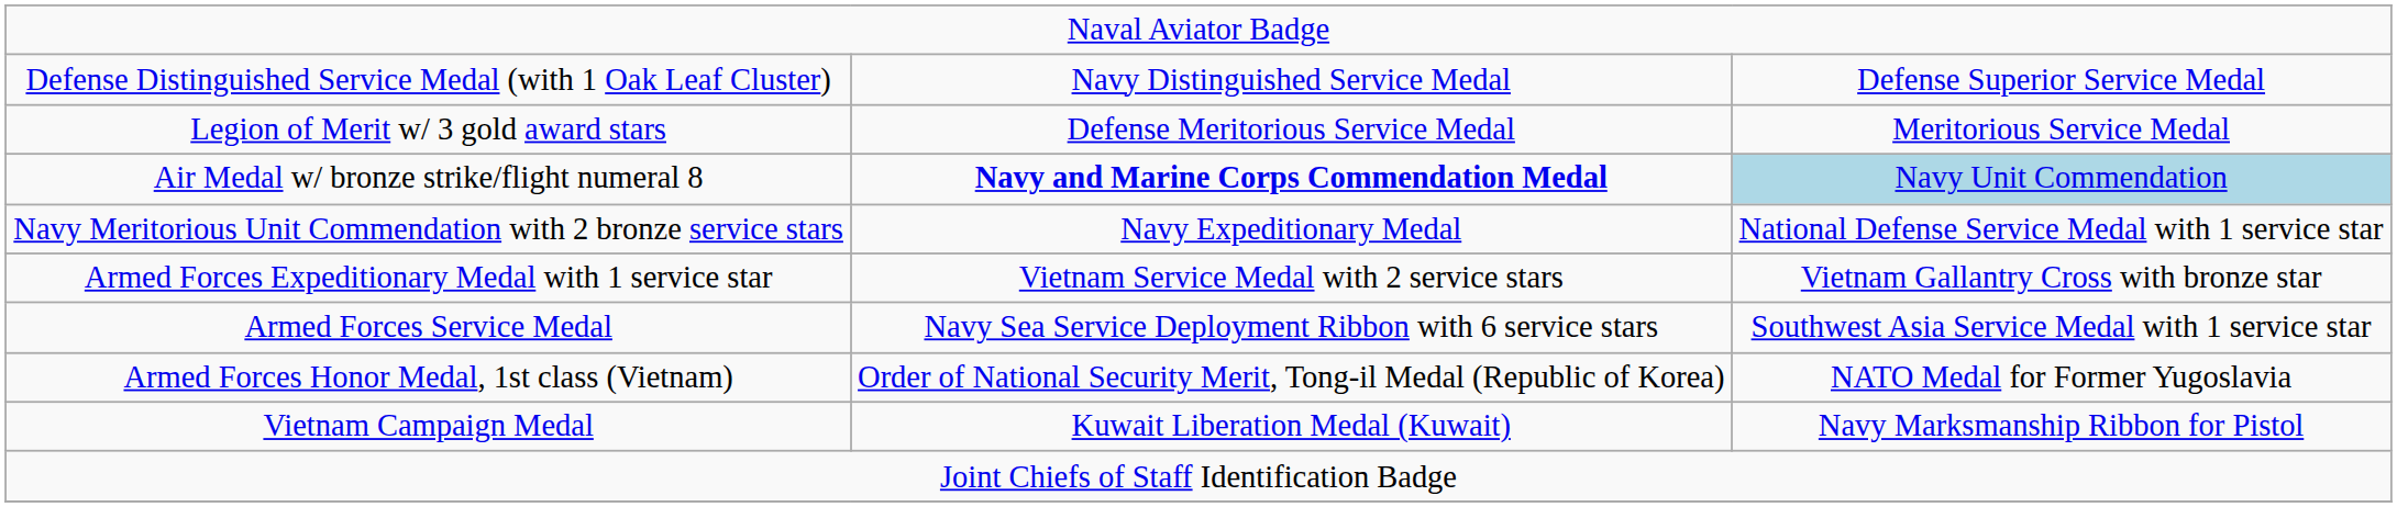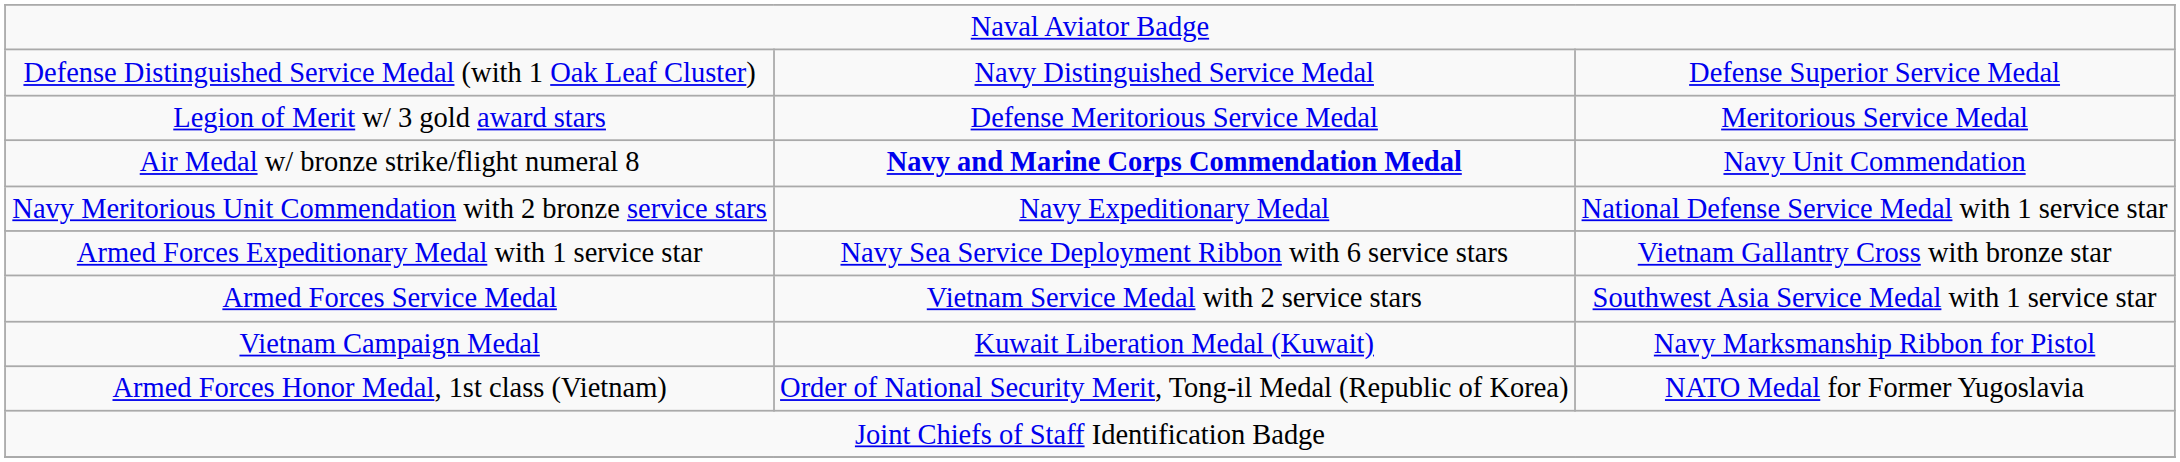Air Medal w/ bronze strike/flight numeral 8 | column 3: lightblue background -> no background
Armed Forces Expeditionary Medal with 1 service star | column 2: Vietnam Service Medal with 2 service stars -> Navy Sea Service Deployment Ribbon with 6 service stars
Armed Forces Service Medal | column 2: Navy Sea Service Deployment Ribbon with 6 service stars -> Vietnam Service Medal with 2 service stars
rows swapped: Armed Forces Honor Medal, 1st class (Vietnam) <-> Vietnam Campaign Medal
